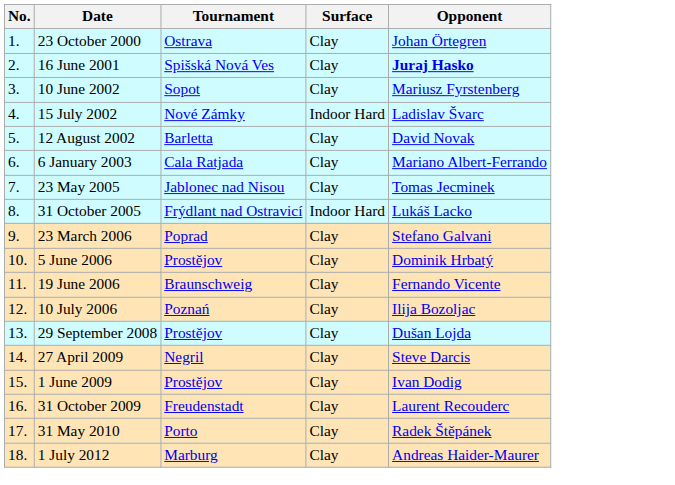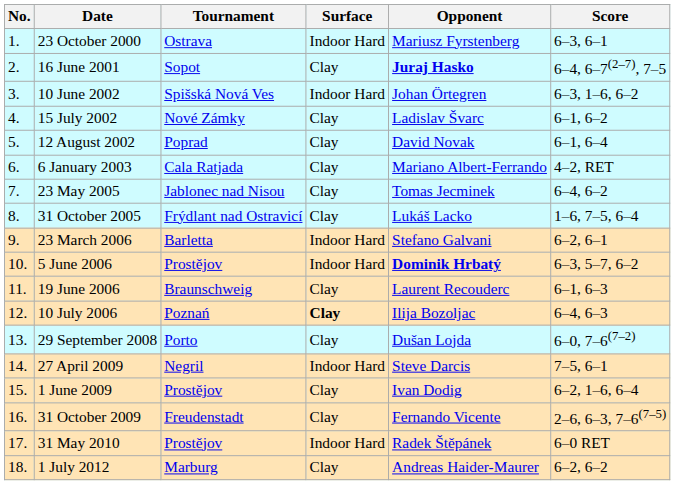+ column: Score | 6–3, 6–1 | 6–4, 6–7(2–7), 7–5 | 6–3, 1–6, 6–2 | 6–1, 6–2 | 6–1, 6–4 | 4–2, RET | 6–4, 6–2 | 1–6, 7–5, 6–4 | 6–2, 6–1 | 6–3, 5–7, 6–2 | 6–1, 6–3 | 6–4, 6–3 | 6–0, 7–6(7–2) | 7–5, 6–1 | 6–2, 1–6, 6–4 | 2–6, 6–3, 7–6(7–5) | 6–0 RET | 6–2, 6–2
23 October 2000 | Surface: Clay -> Indoor Hard
23 October 2000 | Opponent: Johan Örtegren -> Mariusz Fyrstenberg
16 June 2001 | Tournament: Spišská Nová Ves -> Sopot
10 June 2002 | Tournament: Sopot -> Spišská Nová Ves
10 June 2002 | Surface: Clay -> Indoor Hard
10 June 2002 | Opponent: Mariusz Fyrstenberg -> Johan Örtegren
15 July 2002 | Surface: Indoor Hard -> Clay
12 August 2002 | Tournament: Barletta -> Poprad
31 October 2005 | Surface: Indoor Hard -> Clay
23 March 2006 | Tournament: Poprad -> Barletta
23 March 2006 | Surface: Clay -> Indoor Hard
5 June 2006 | Surface: Clay -> Indoor Hard
5 June 2006 | Opponent: normal -> bold
19 June 2006 | Opponent: Fernando Vicente -> Laurent Recouderc
10 July 2006 | Surface: normal -> bold
29 September 2008 | Tournament: Prostějov -> Porto
27 April 2009 | Surface: Clay -> Indoor Hard
31 October 2009 | Opponent: Laurent Recouderc -> Fernando Vicente
31 May 2010 | Tournament: Porto -> Prostějov
31 May 2010 | Surface: Clay -> Indoor Hard
